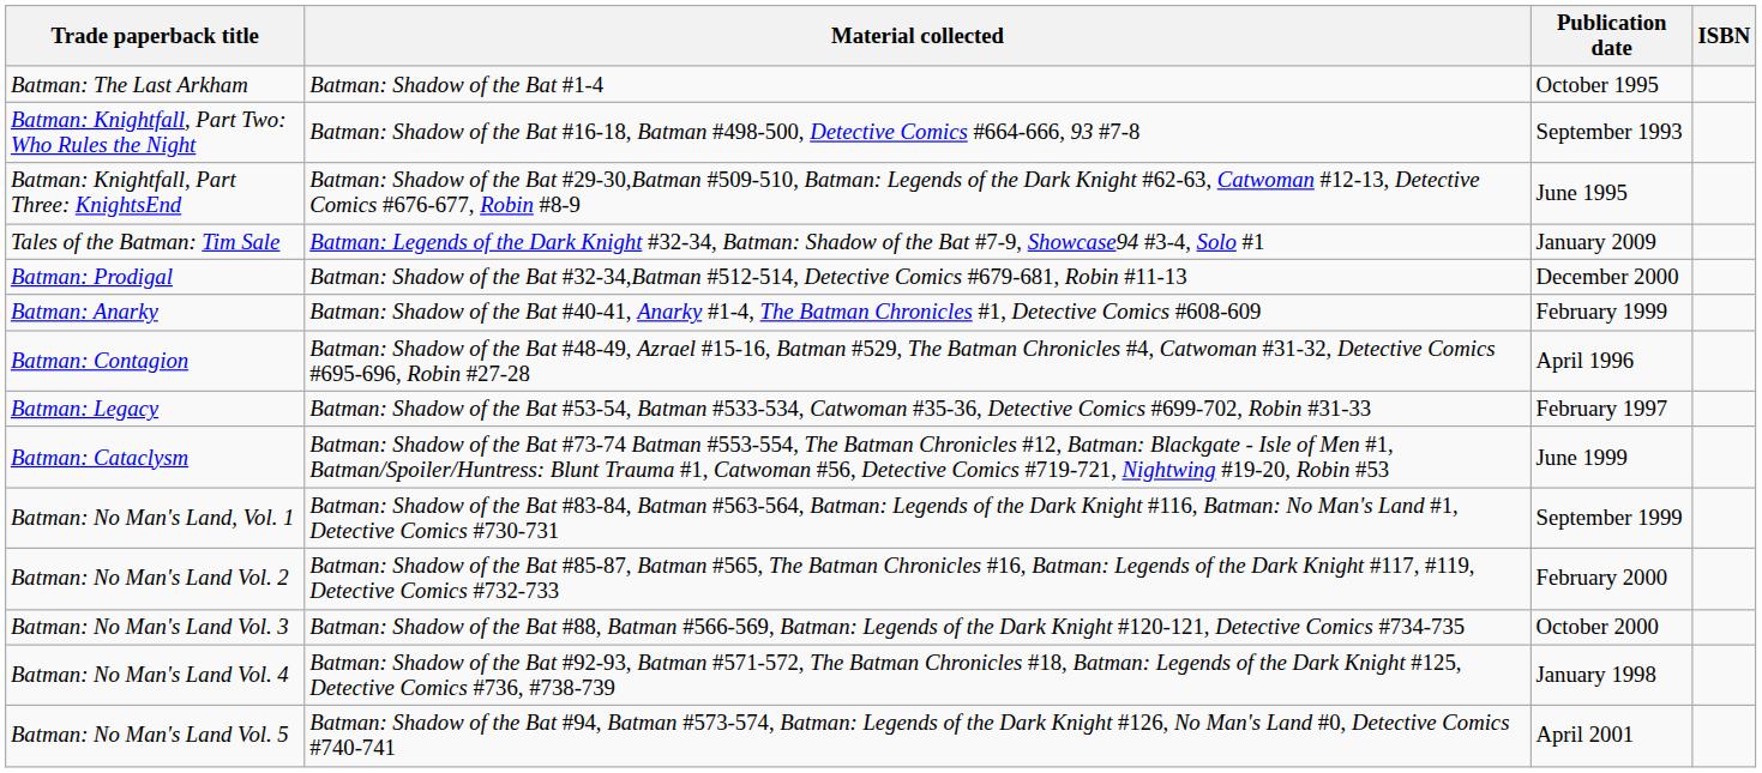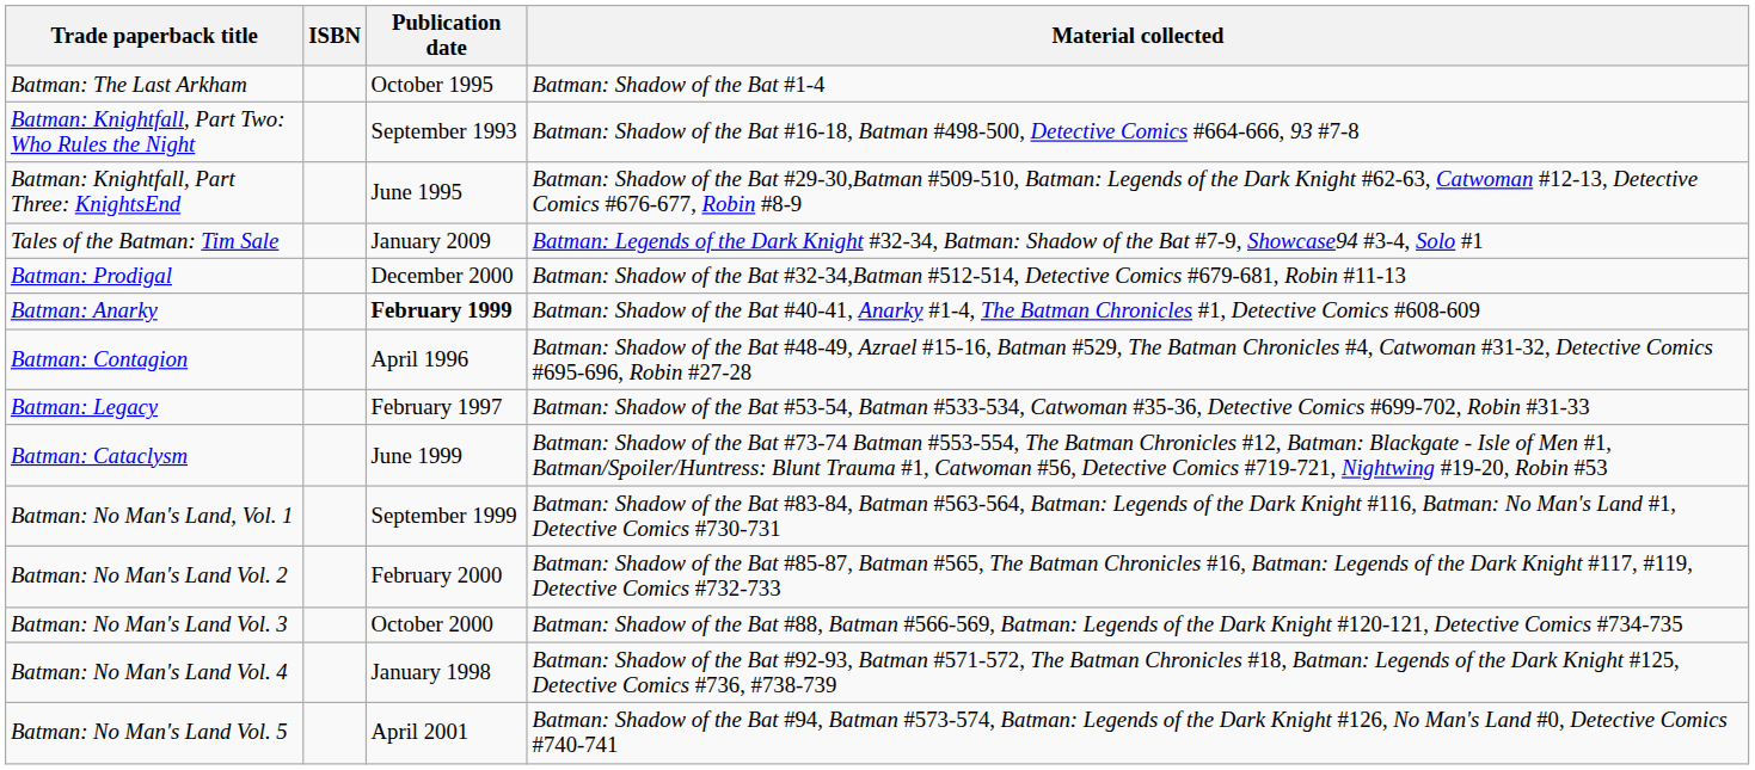columns swapped: Material collected <-> ISBN
Batman: Anarky | Publication date: normal -> bold
